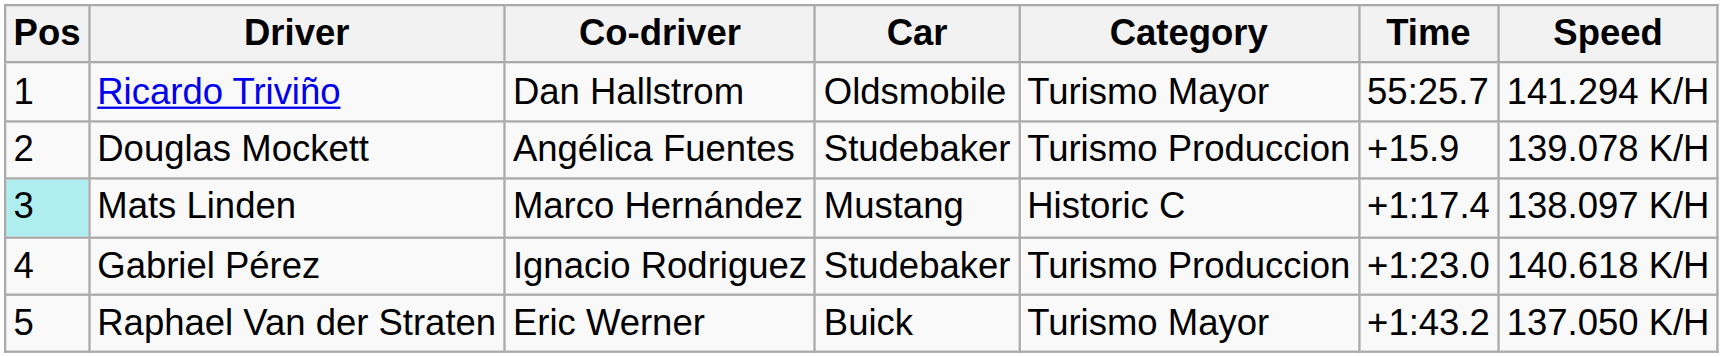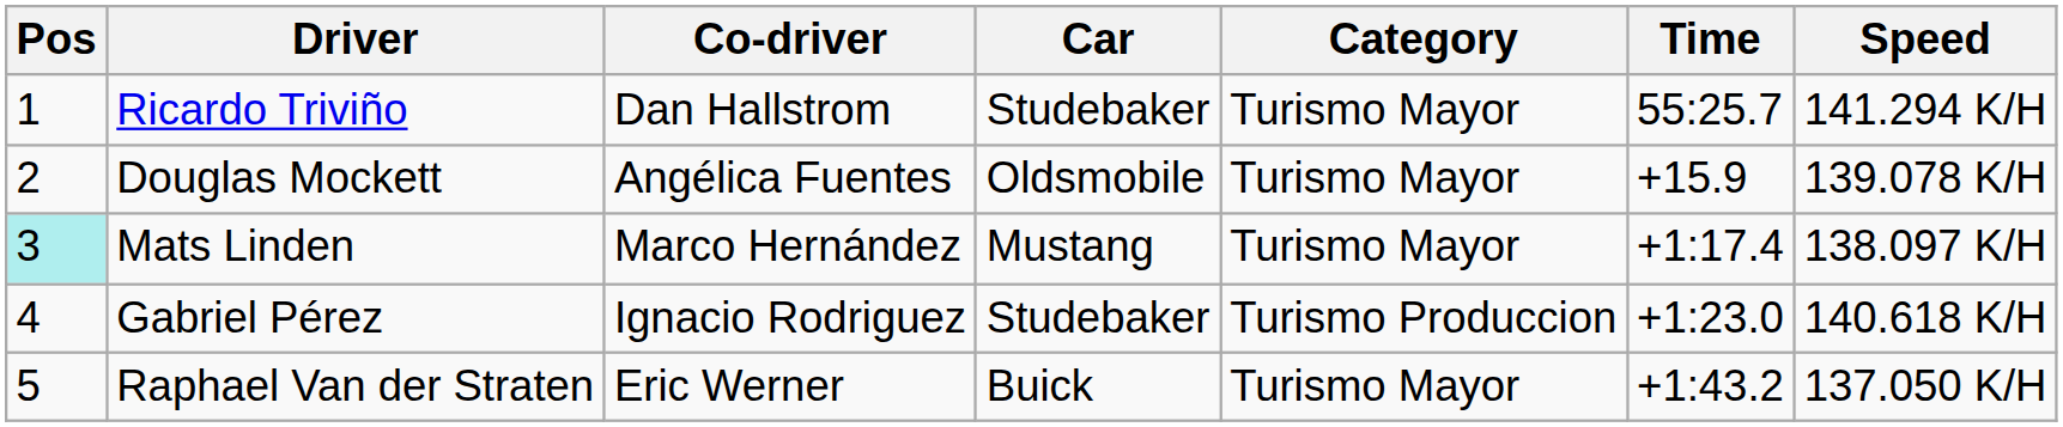Ricardo Triviño | Car: Oldsmobile -> Studebaker
Douglas Mockett | Car: Studebaker -> Oldsmobile
Douglas Mockett | Category: Turismo Produccion -> Turismo Mayor
Mats Linden | Category: Historic C -> Turismo Mayor
